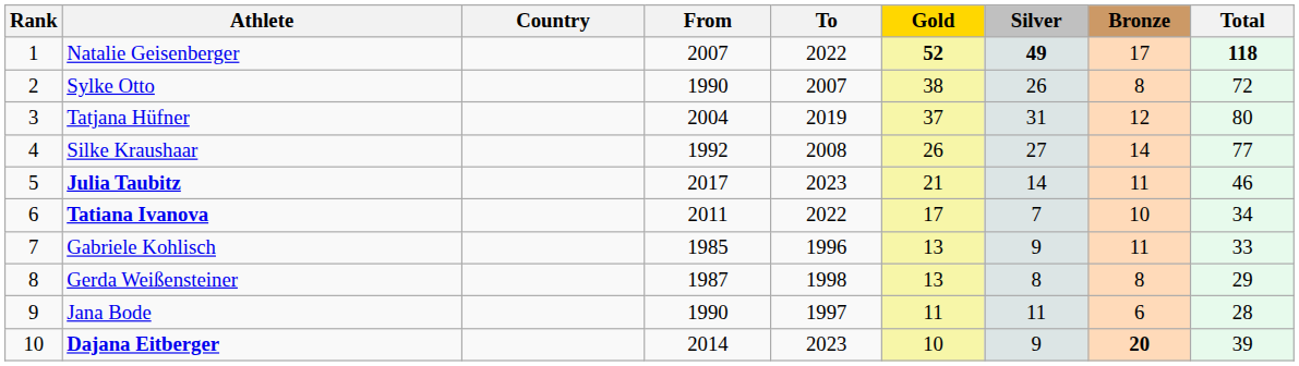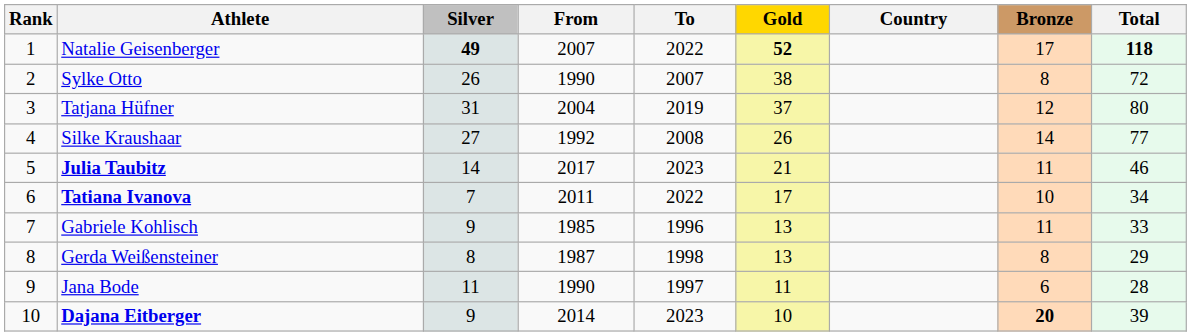columns swapped: Country <-> Silver
